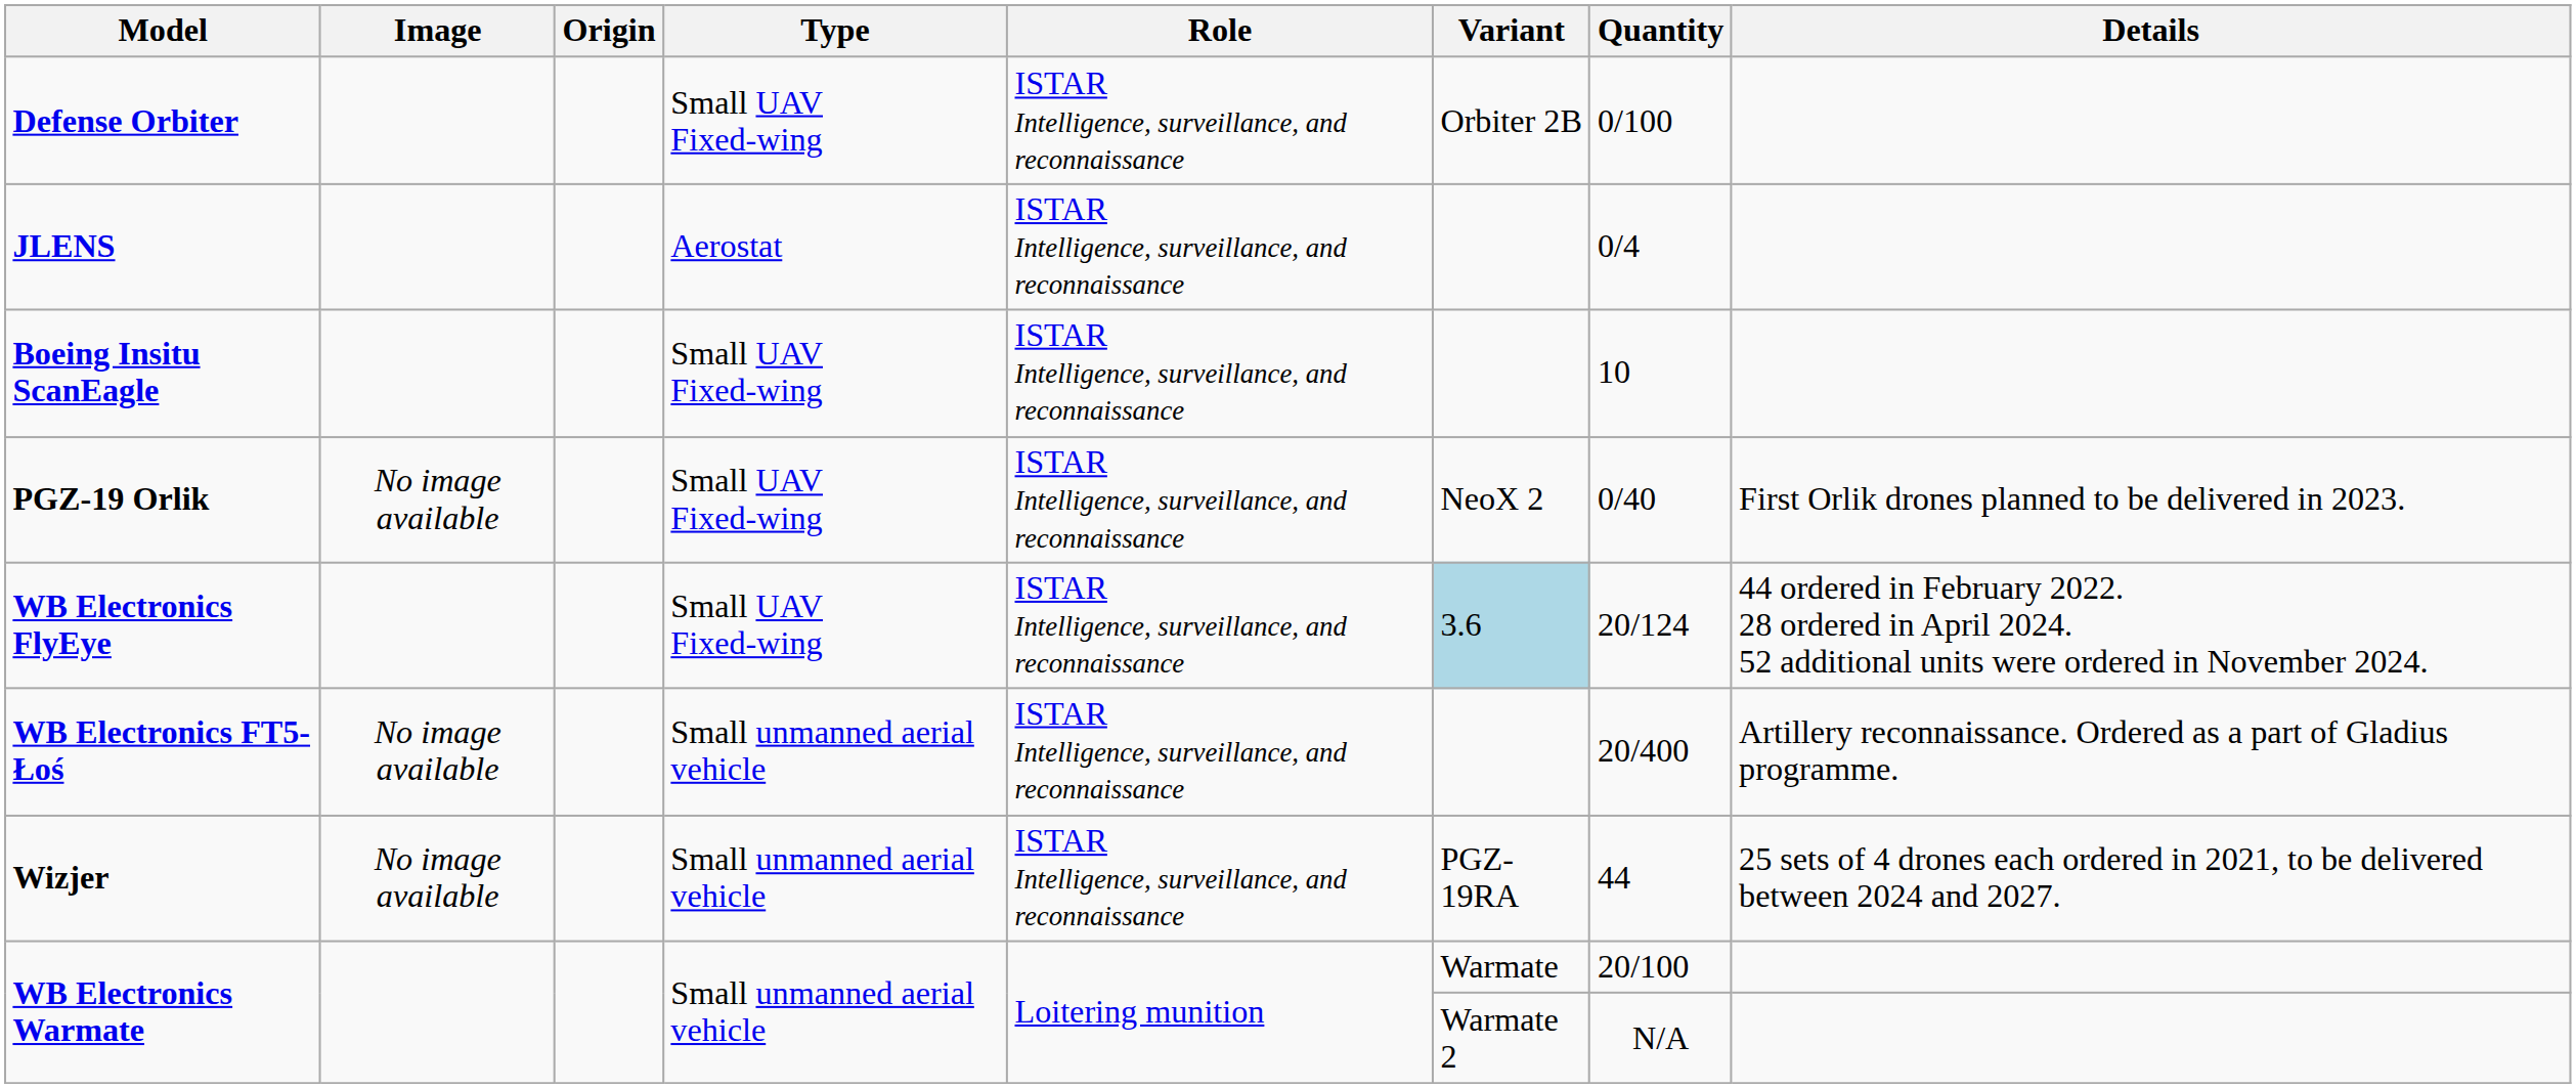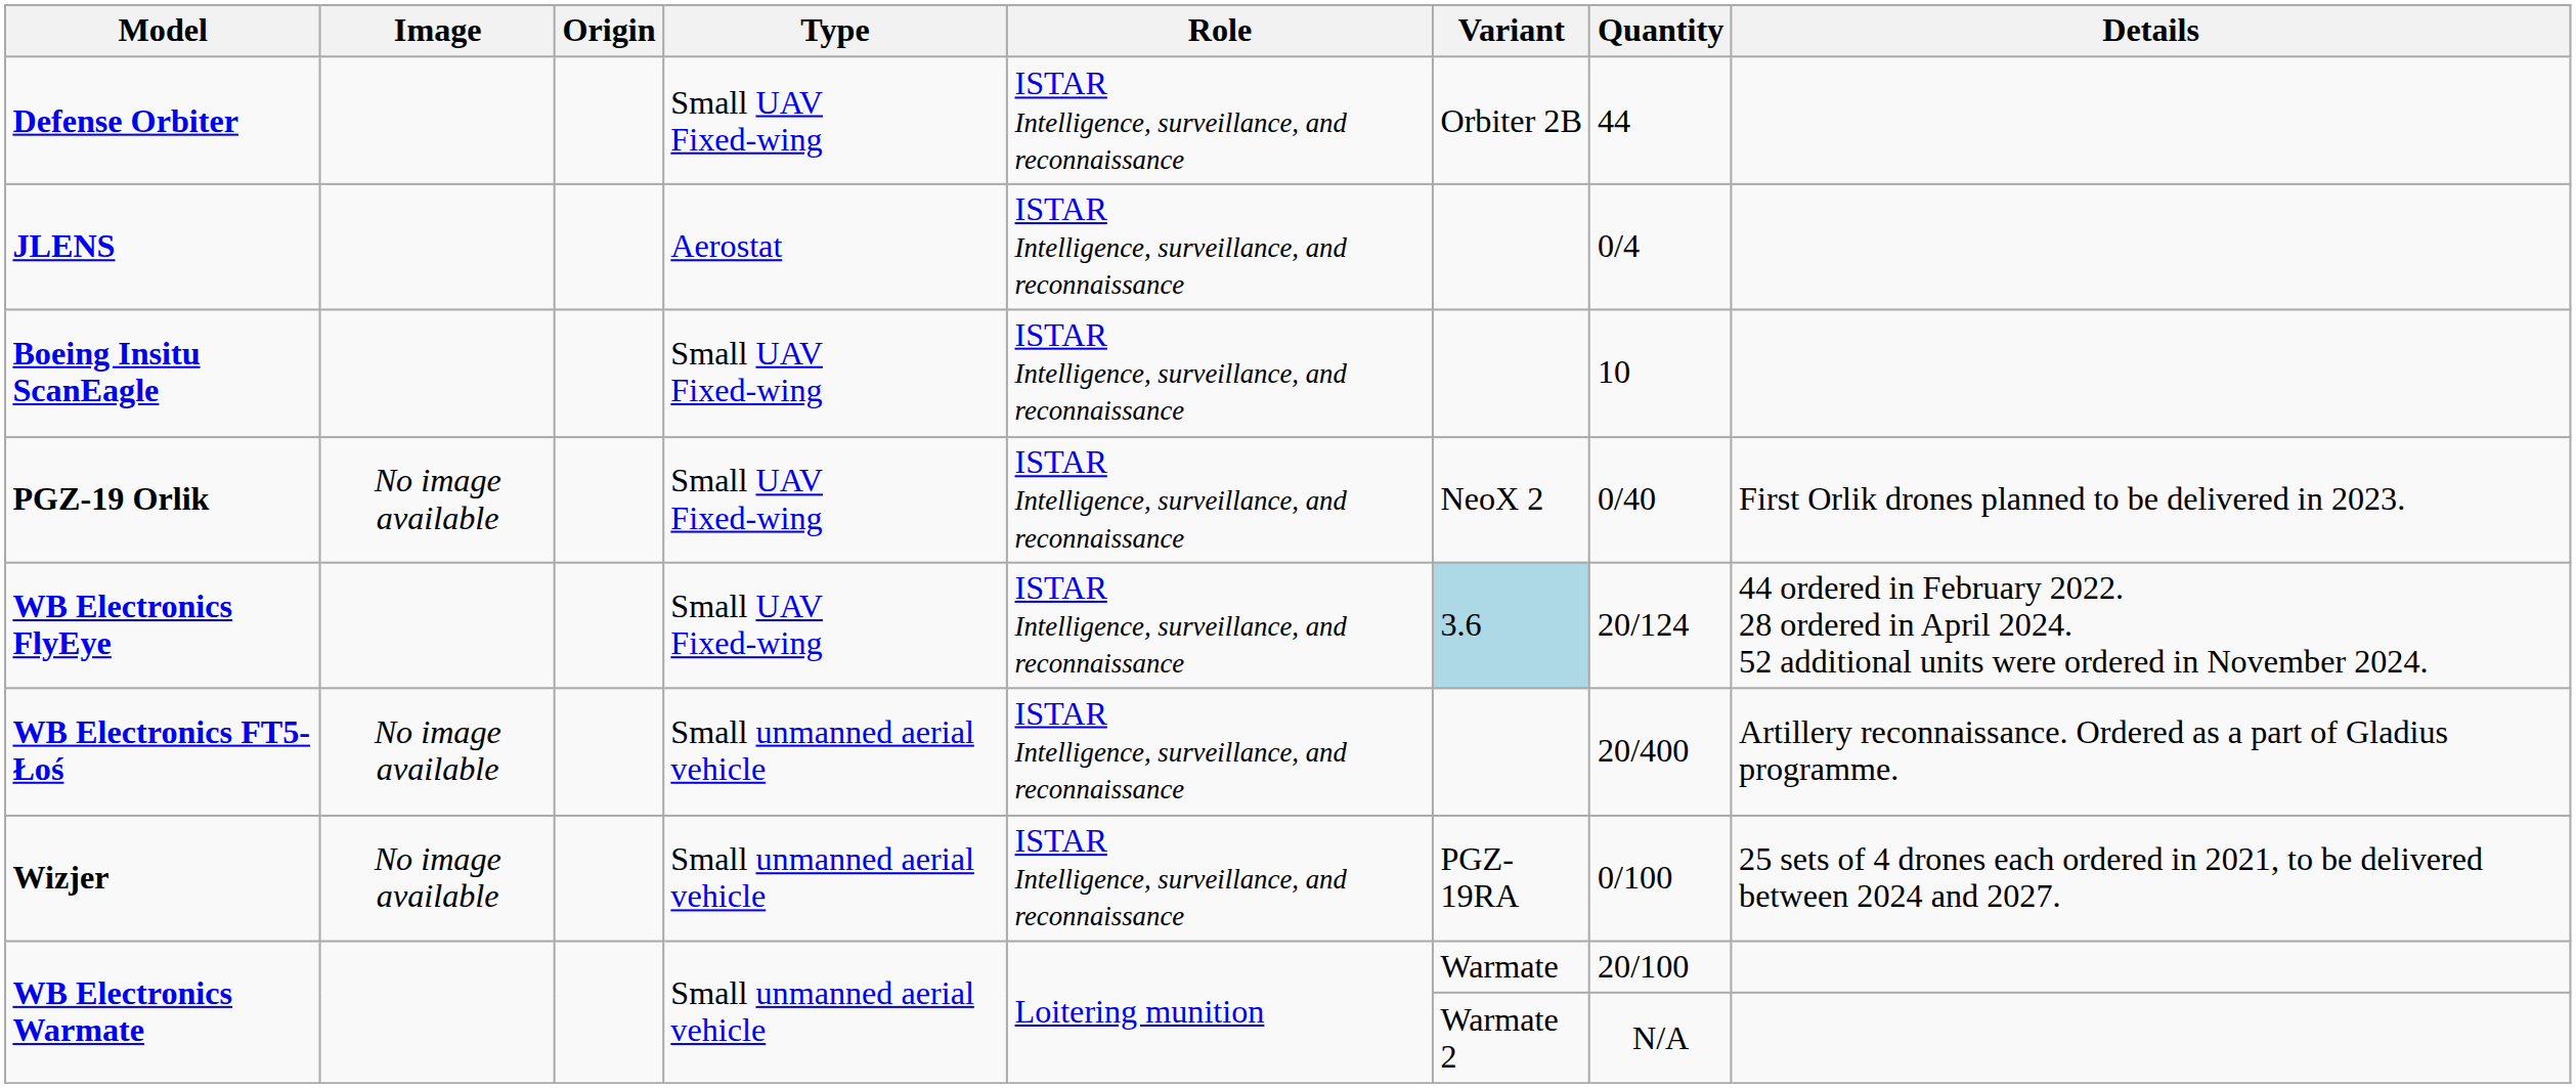Defense Orbiter | Quantity: 0/100 -> 44
Wizjer | Quantity: 44 -> 0/100
